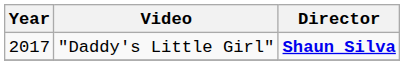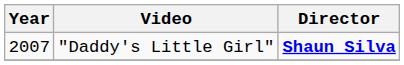"Daddy's Little Girl" | Year: 2017 -> 2007
